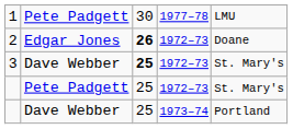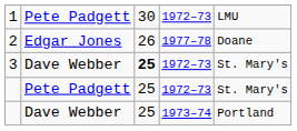1 | column 4: 1977–78 -> 1972–73
2 | column 3: bold -> normal
2 | column 4: 1972–73 -> 1977–78
